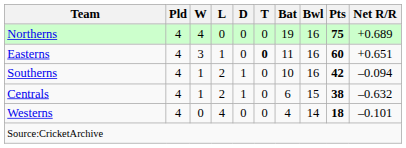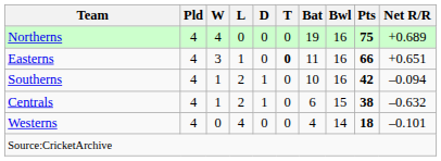Easterns | Pts: 60 -> 66
